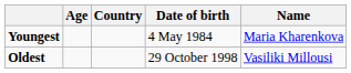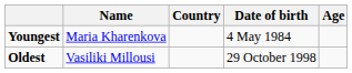columns swapped: Name <-> Age
